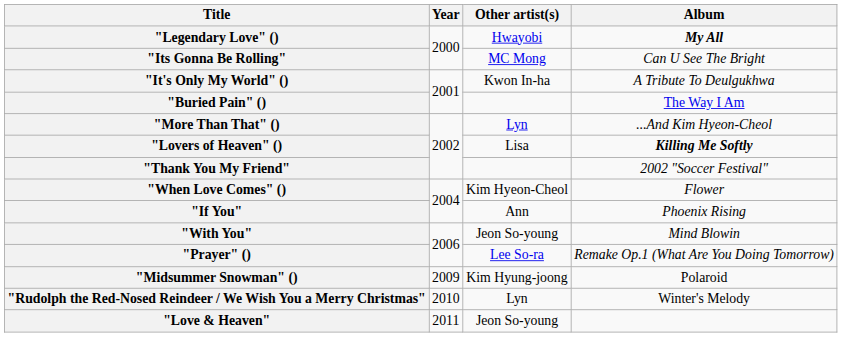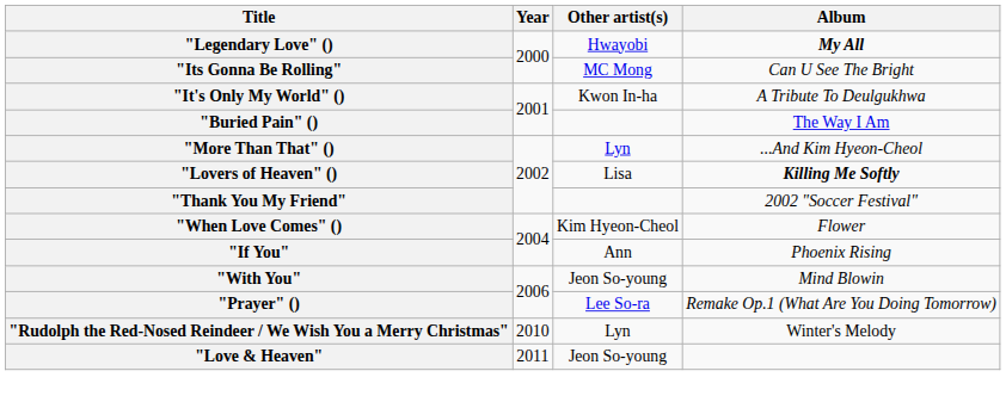- row: "Midsummer Snowman" () | 2009 | Kim Hyung-joong | Polaroid
